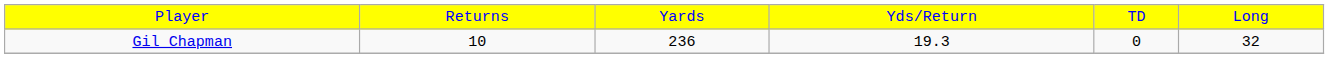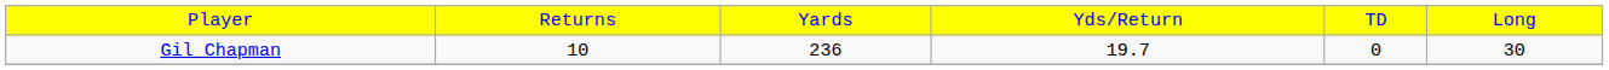Gil Chapman | column 4: 19.3 -> 19.7
Gil Chapman | column 6: 32 -> 30
